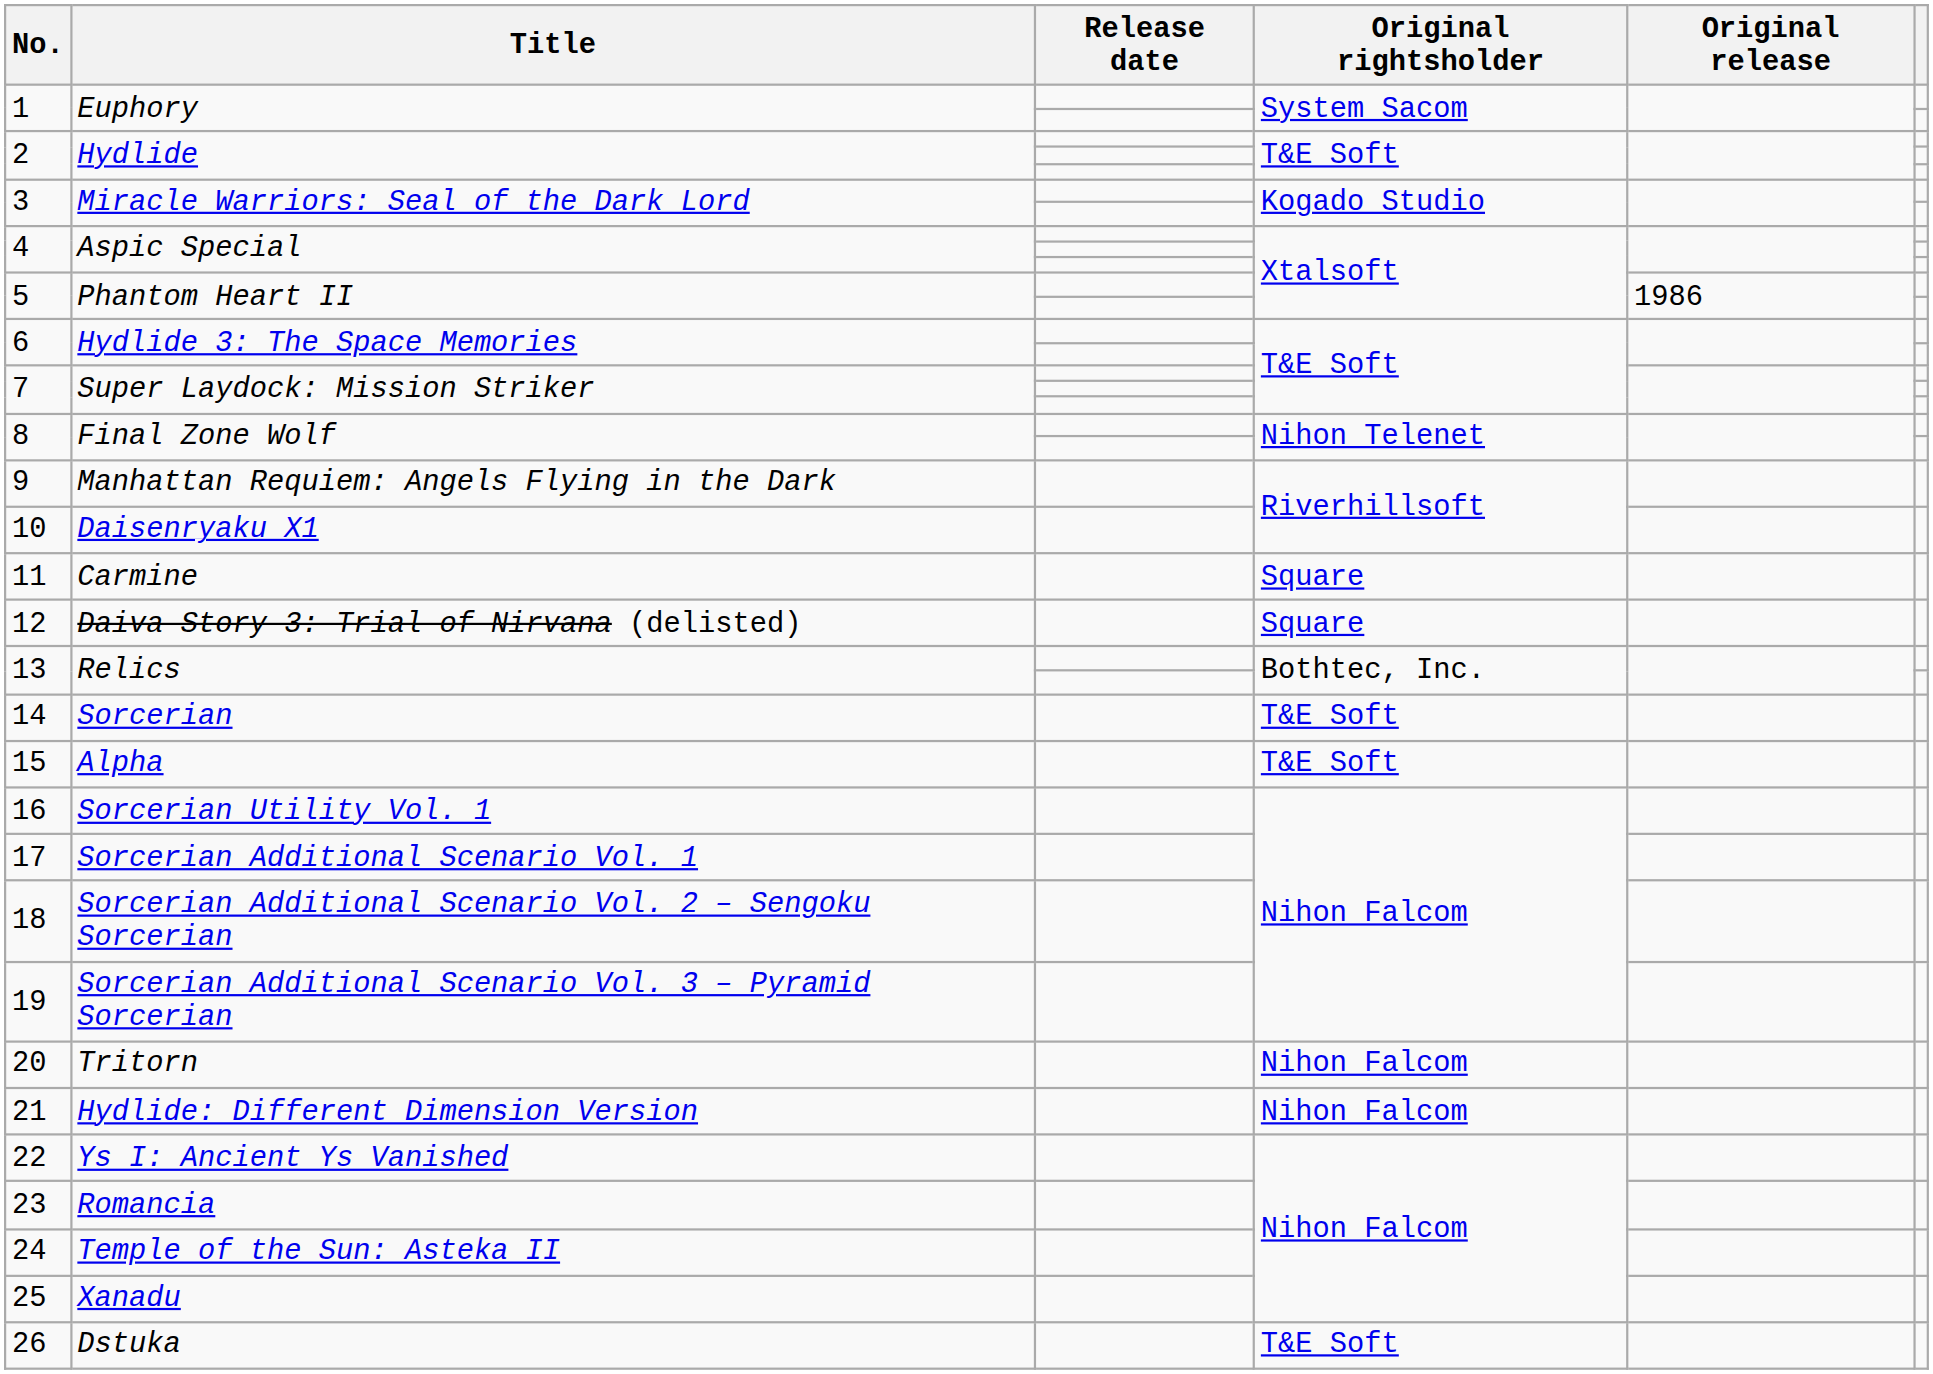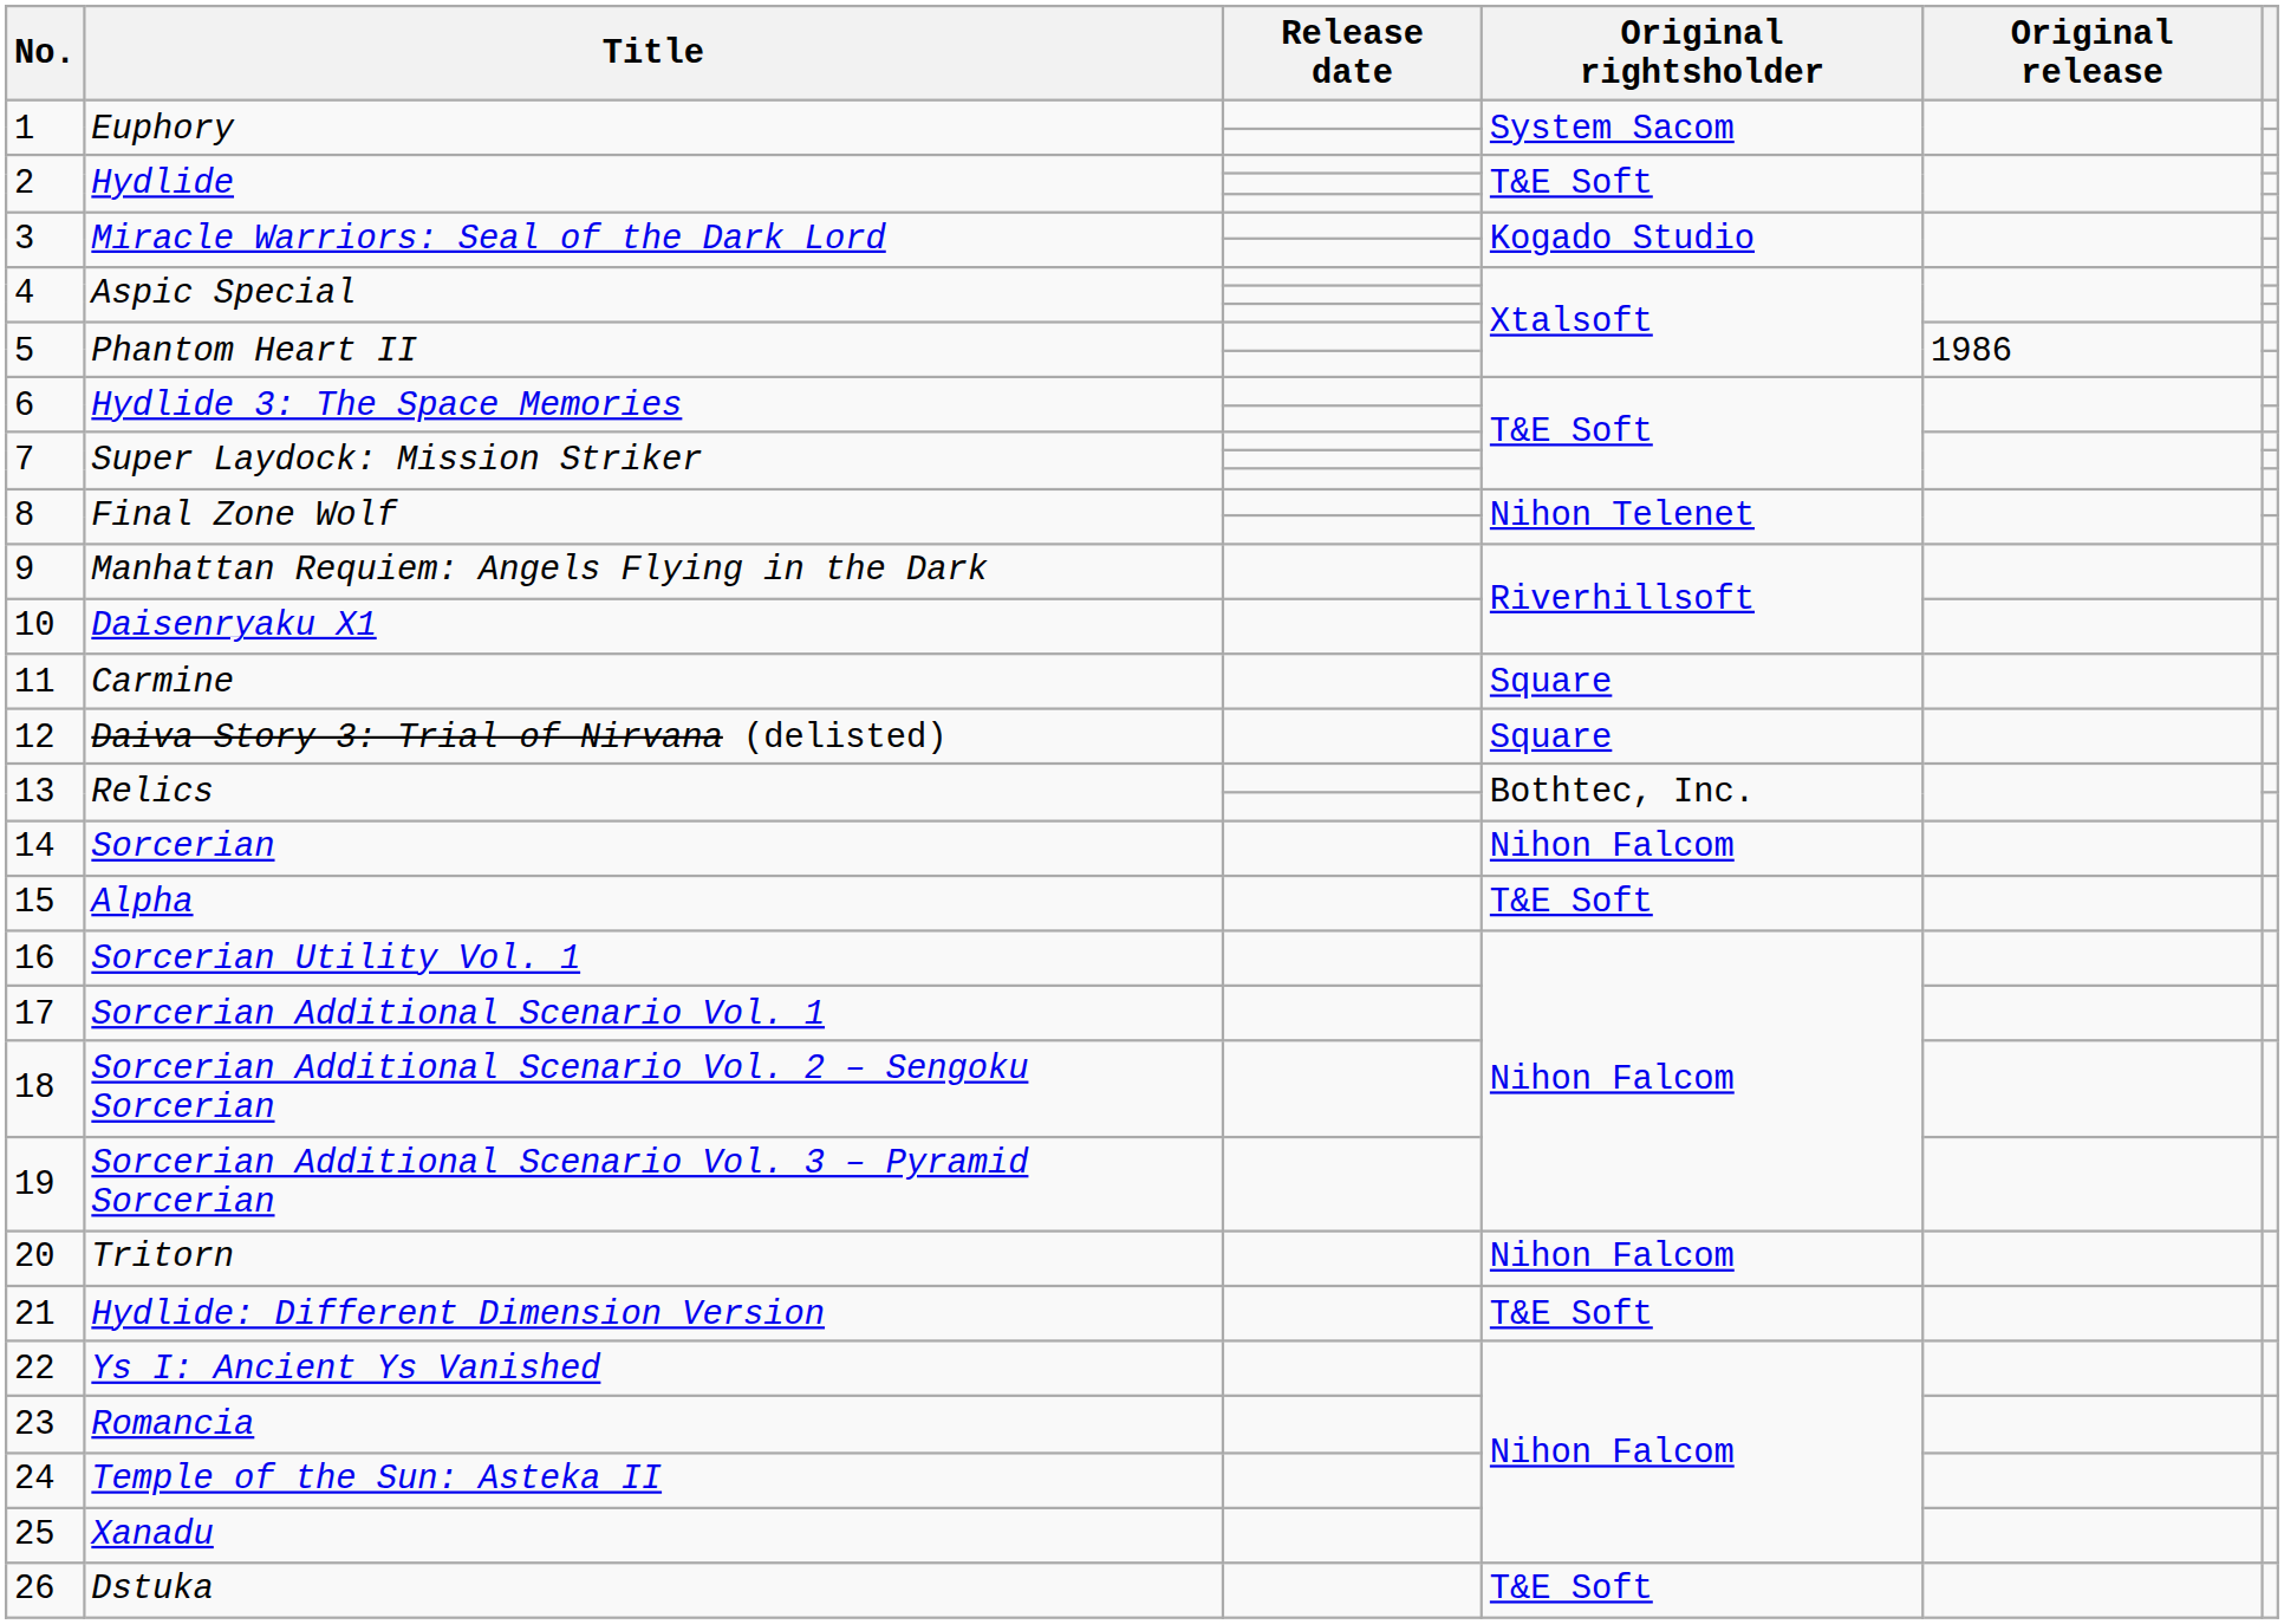14 | Original rightsholder: T&E Soft -> Nihon Falcom
21 | Original rightsholder: Nihon Falcom -> T&E Soft
